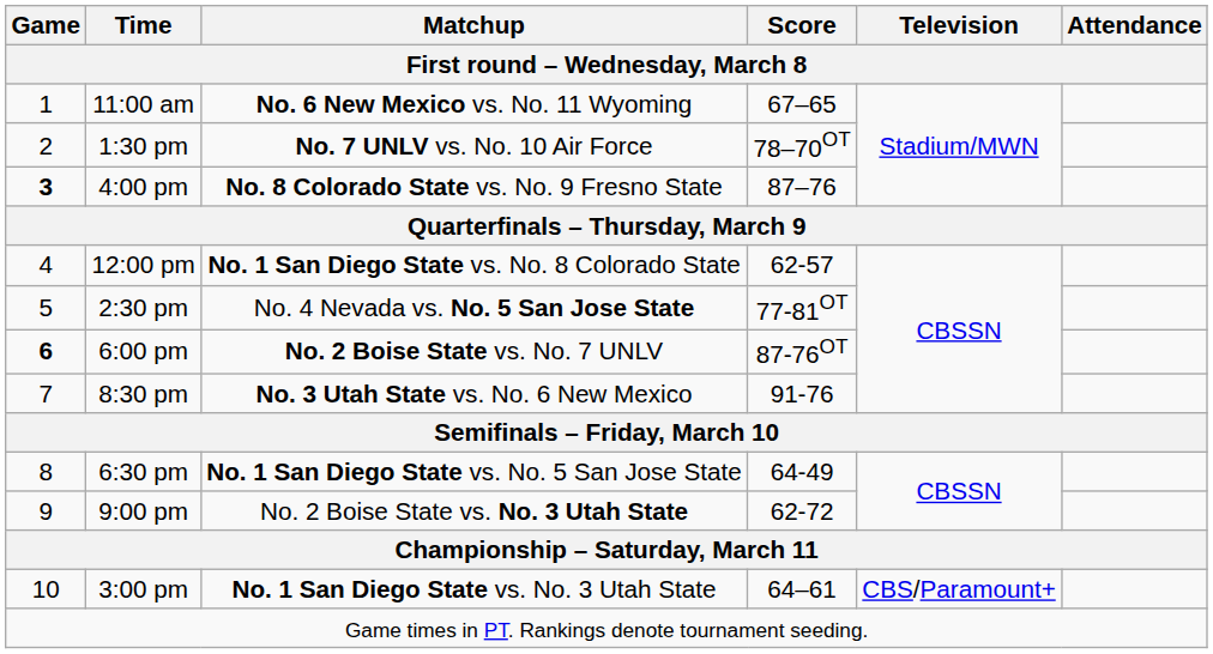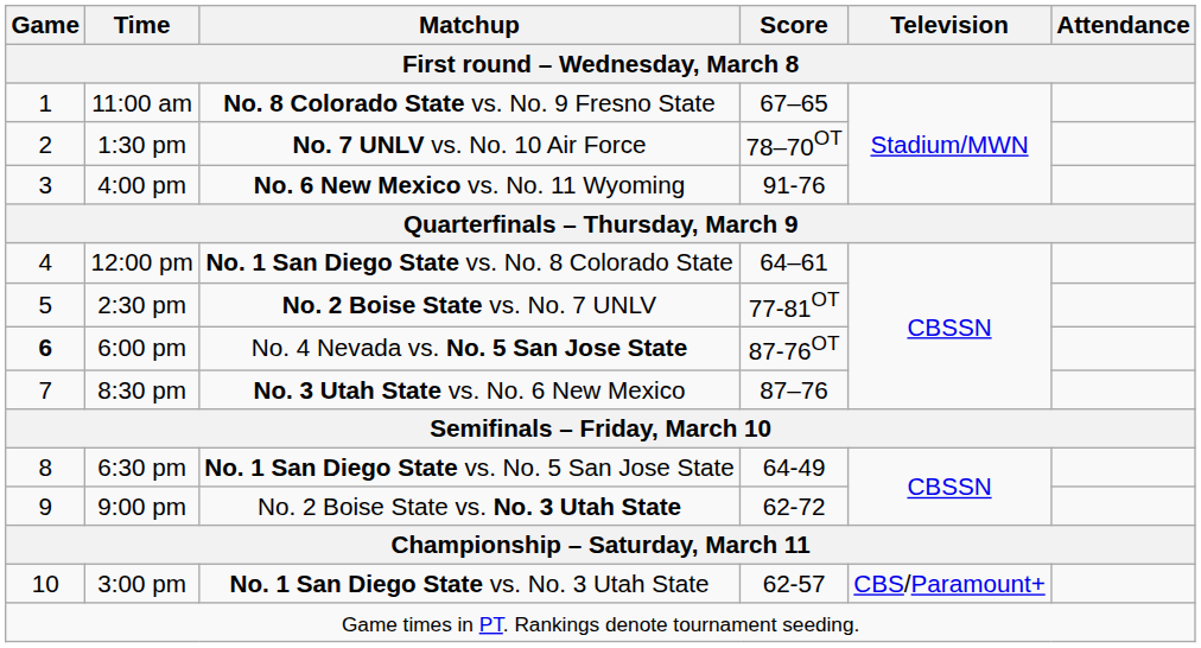11:00 am | Matchup: No. 6 New Mexico vs. No. 11 Wyoming -> No. 8 Colorado State vs. No. 9 Fresno State
4:00 pm | Game: bold -> normal
4:00 pm | Matchup: No. 8 Colorado State vs. No. 9 Fresno State -> No. 6 New Mexico vs. No. 11 Wyoming
4:00 pm | Score: 87–76 -> 91-76
12:00 pm | Score: 62-57 -> 64–61
2:30 pm | Matchup: No. 4 Nevada vs. No. 5 San Jose State -> No. 2 Boise State vs. No. 7 UNLV
6:00 pm | Matchup: No. 2 Boise State vs. No. 7 UNLV -> No. 4 Nevada vs. No. 5 San Jose State
8:30 pm | Score: 91-76 -> 87–76
3:00 pm | Score: 64–61 -> 62-57
